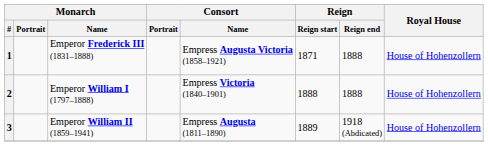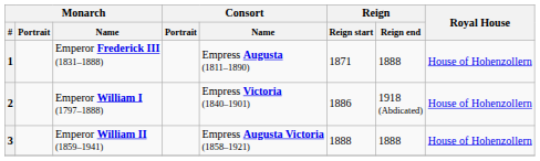1 | Consort / Name: Empress Augusta Victoria (1858–1921) -> Empress Augusta (1811–1890)
2 | Reign / Reign start: 1888 -> 1886
2 | Reign / Reign end: 1888 -> 1918 (Abdicated)
3 | Consort / Name: Empress Augusta (1811–1890) -> Empress Augusta Victoria (1858–1921)
3 | Reign / Reign start: 1889 -> 1888
3 | Reign / Reign end: 1918 (Abdicated) -> 1888
